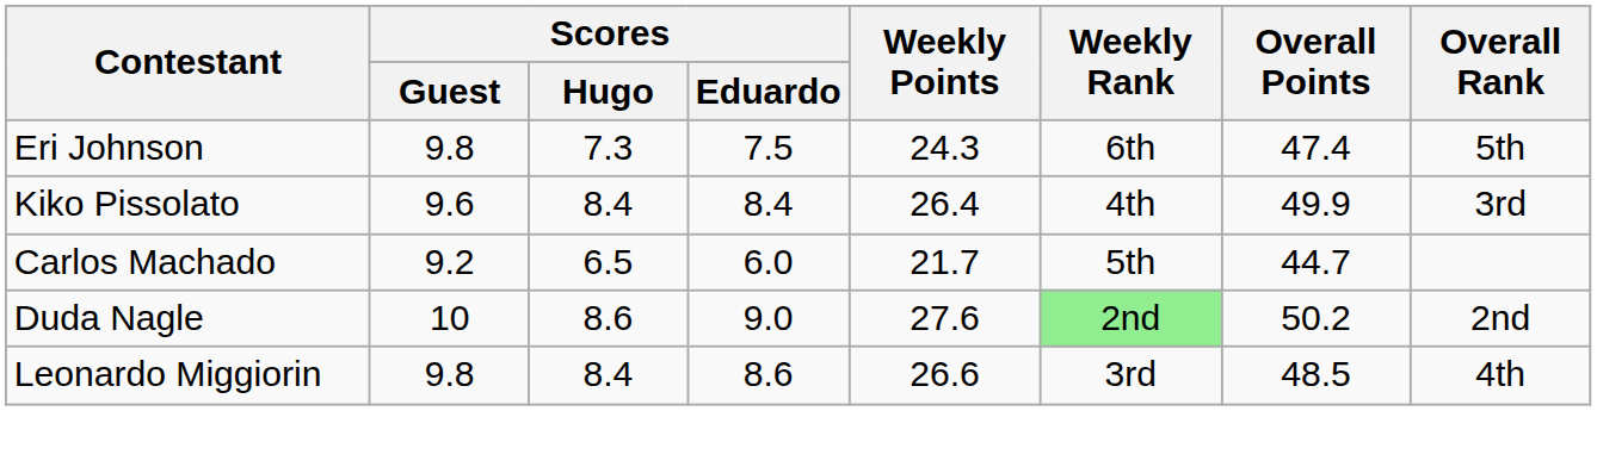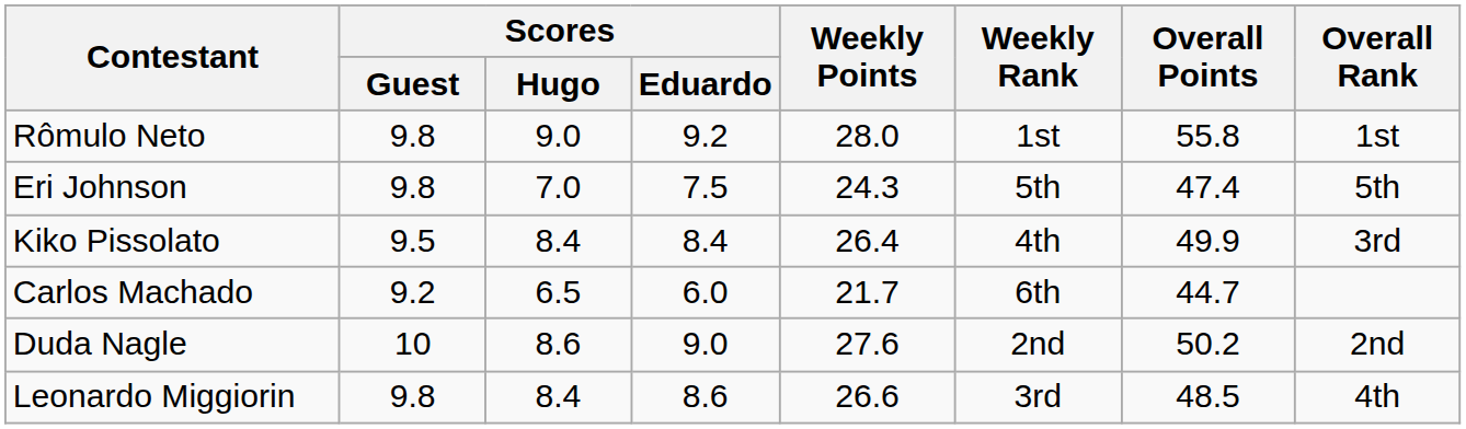+ row: Rômulo Neto | 9.8 | 9.0 | 9.2 | 28.0 | 1st | 55.8 | 1st
Eri Johnson | Scores / Hugo: 7.3 -> 7.0
Eri Johnson | Weekly Rank: 6th -> 5th
Kiko Pissolato | Scores / Guest: 9.6 -> 9.5
Carlos Machado | Weekly Rank: 5th -> 6th
Duda Nagle | Weekly Rank: lightgreen background -> no background
